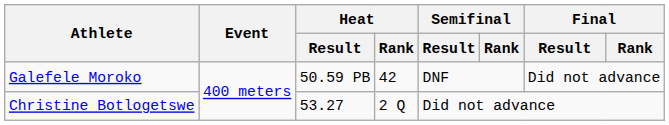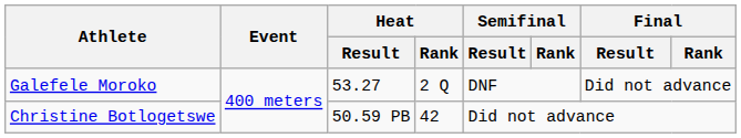Galefele Moroko | Heat / Result: 50.59 PB -> 53.27
Galefele Moroko | Heat / Rank: 42 -> 2 Q
Christine Botlogetswe | Heat / Result: 53.27 -> 50.59 PB
Christine Botlogetswe | Heat / Rank: 2 Q -> 42
